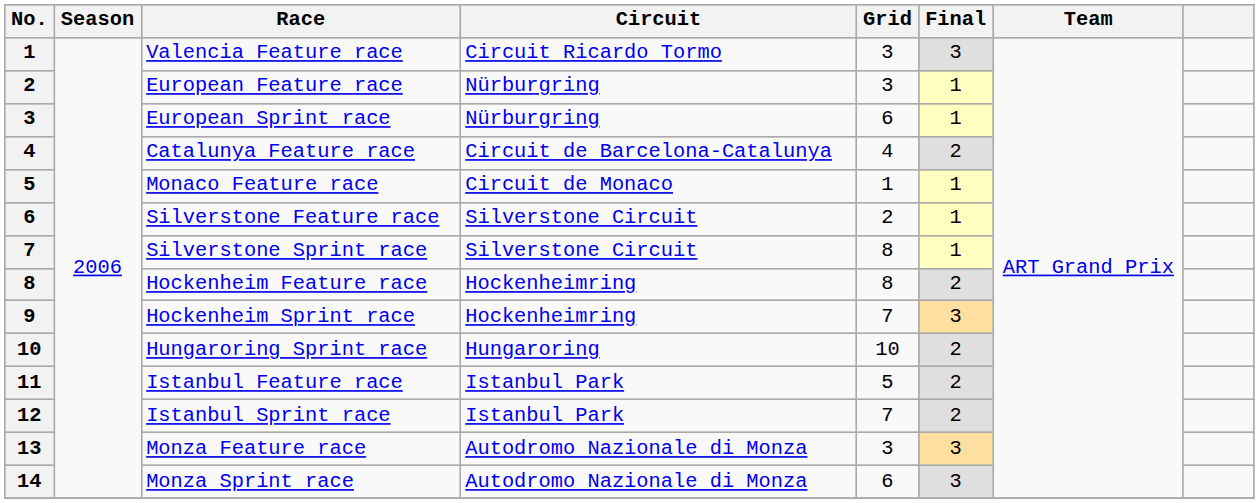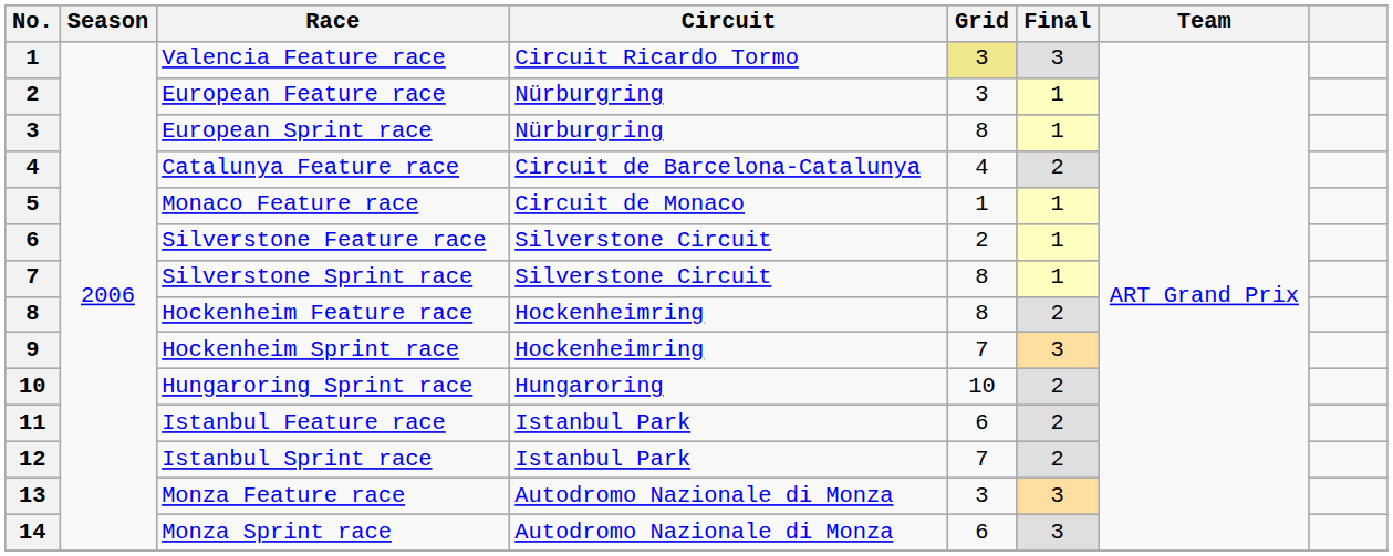Valencia Feature race | Grid: no background -> khaki background
European Sprint race | Grid: 6 -> 8
Istanbul Feature race | Grid: 5 -> 6
